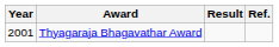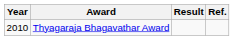Thyagaraja Bhagavathar Award | Year: 2001 -> 2010
